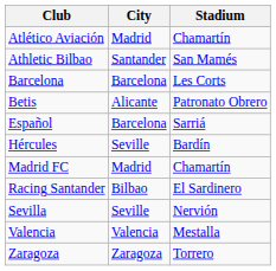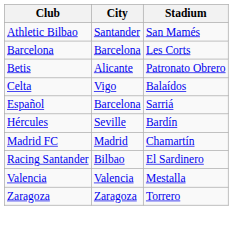- row: Atlético Aviación | Madrid | Chamartín
+ row: Celta | Vigo | Balaídos
- row: Sevilla | Seville | Nervión
